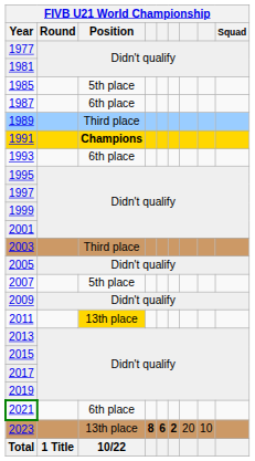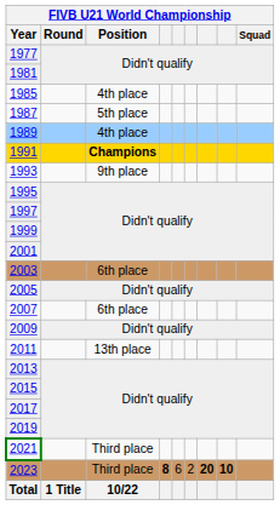1985 | FIVB U21 World Championship / Position: 5th place -> 4th place
1987 | FIVB U21 World Championship / Position: 6th place -> 5th place
1989 | FIVB U21 World Championship / Position: Third place -> 4th place
1993 | FIVB U21 World Championship / Position: 6th place -> 9th place
2003 | FIVB U21 World Championship / Position: Third place -> 6th place
2007 | FIVB U21 World Championship / Position: 5th place -> 6th place
2011 | FIVB U21 World Championship / Position: gold background -> no background
2021 | FIVB U21 World Championship / Position: 6th place -> Third place
2023 | FIVB U21 World Championship / Position: 13th place -> Third place
2023 | column 5: bold -> normal
2023 | column 6: bold -> normal
2023 | column 7: normal -> bold
2023 | column 8: normal -> bold
